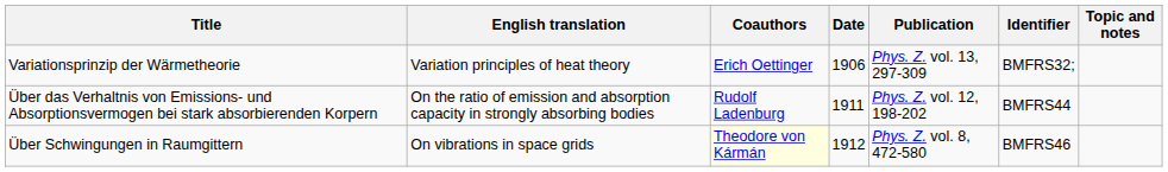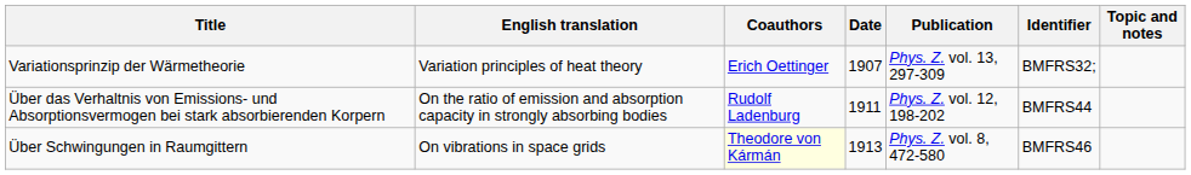Variationsprinzip der Wärmetheorie | Date: 1906 -> 1907
Über Schwingungen in Raumgittern | Date: 1912 -> 1913
